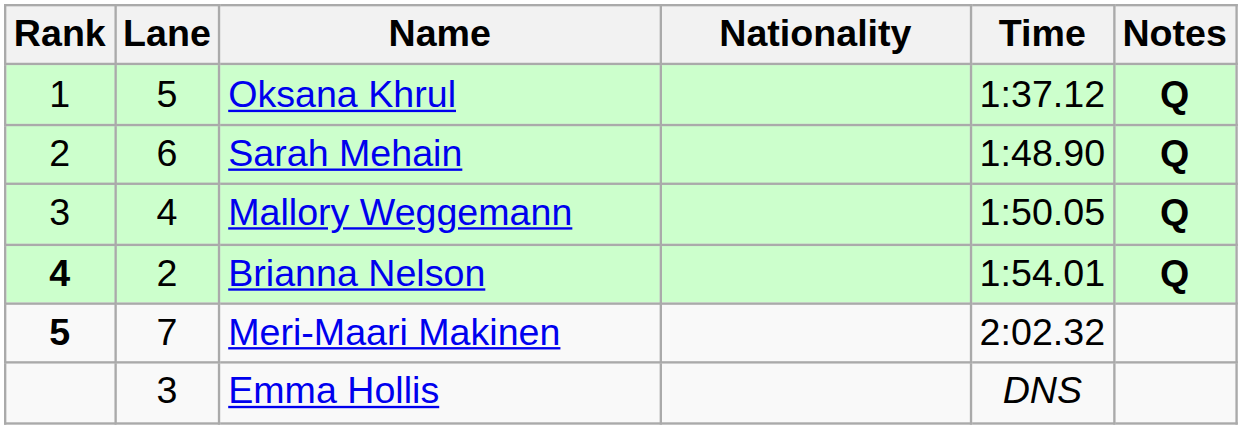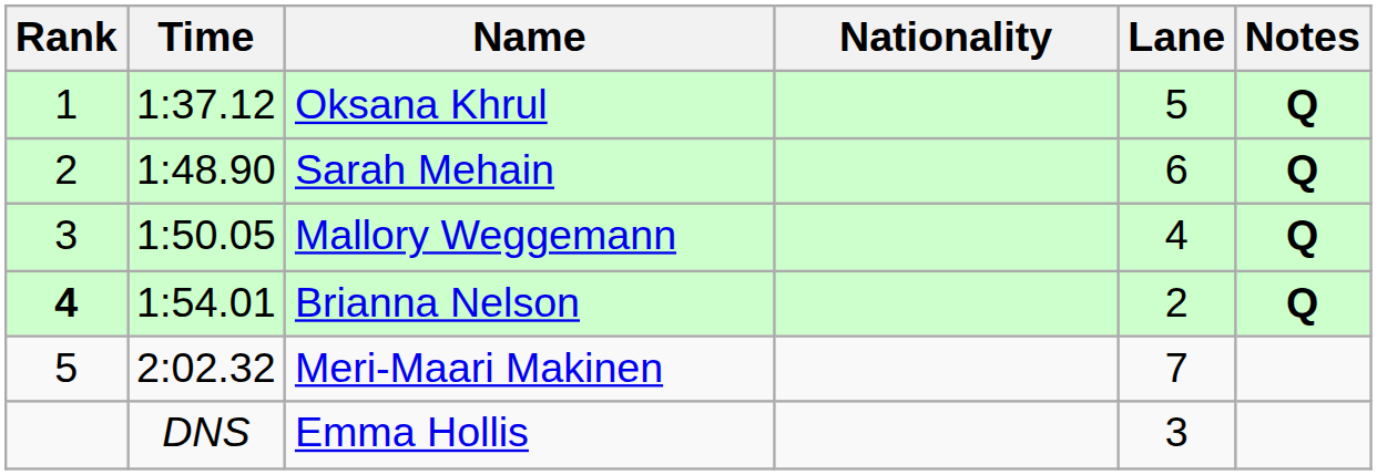columns swapped: Lane <-> Time
Meri-Maari Makinen | Rank: bold -> normal
